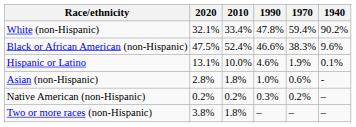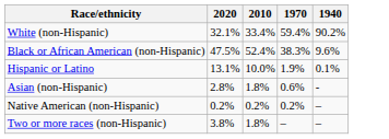- column: 1990 | 47.8% | 46.6% | 4.6% | 1.0% | 0.3% | –
